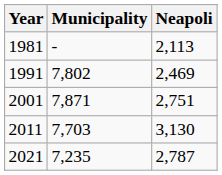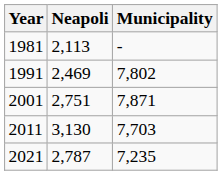columns swapped: Neapoli <-> Municipality
